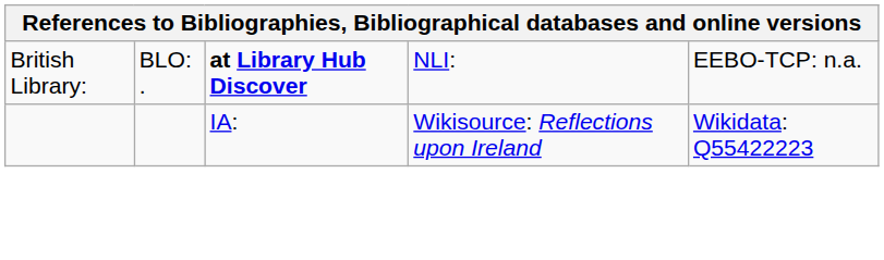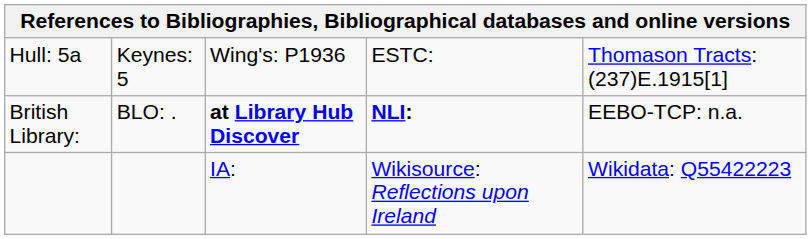+ row: Hull: 5a | Keynes: 5 | Wing's: P1936 | ESTC: | Thomason Tracts: (237)E.1915[1]
British Library: | column 4: normal -> bold
